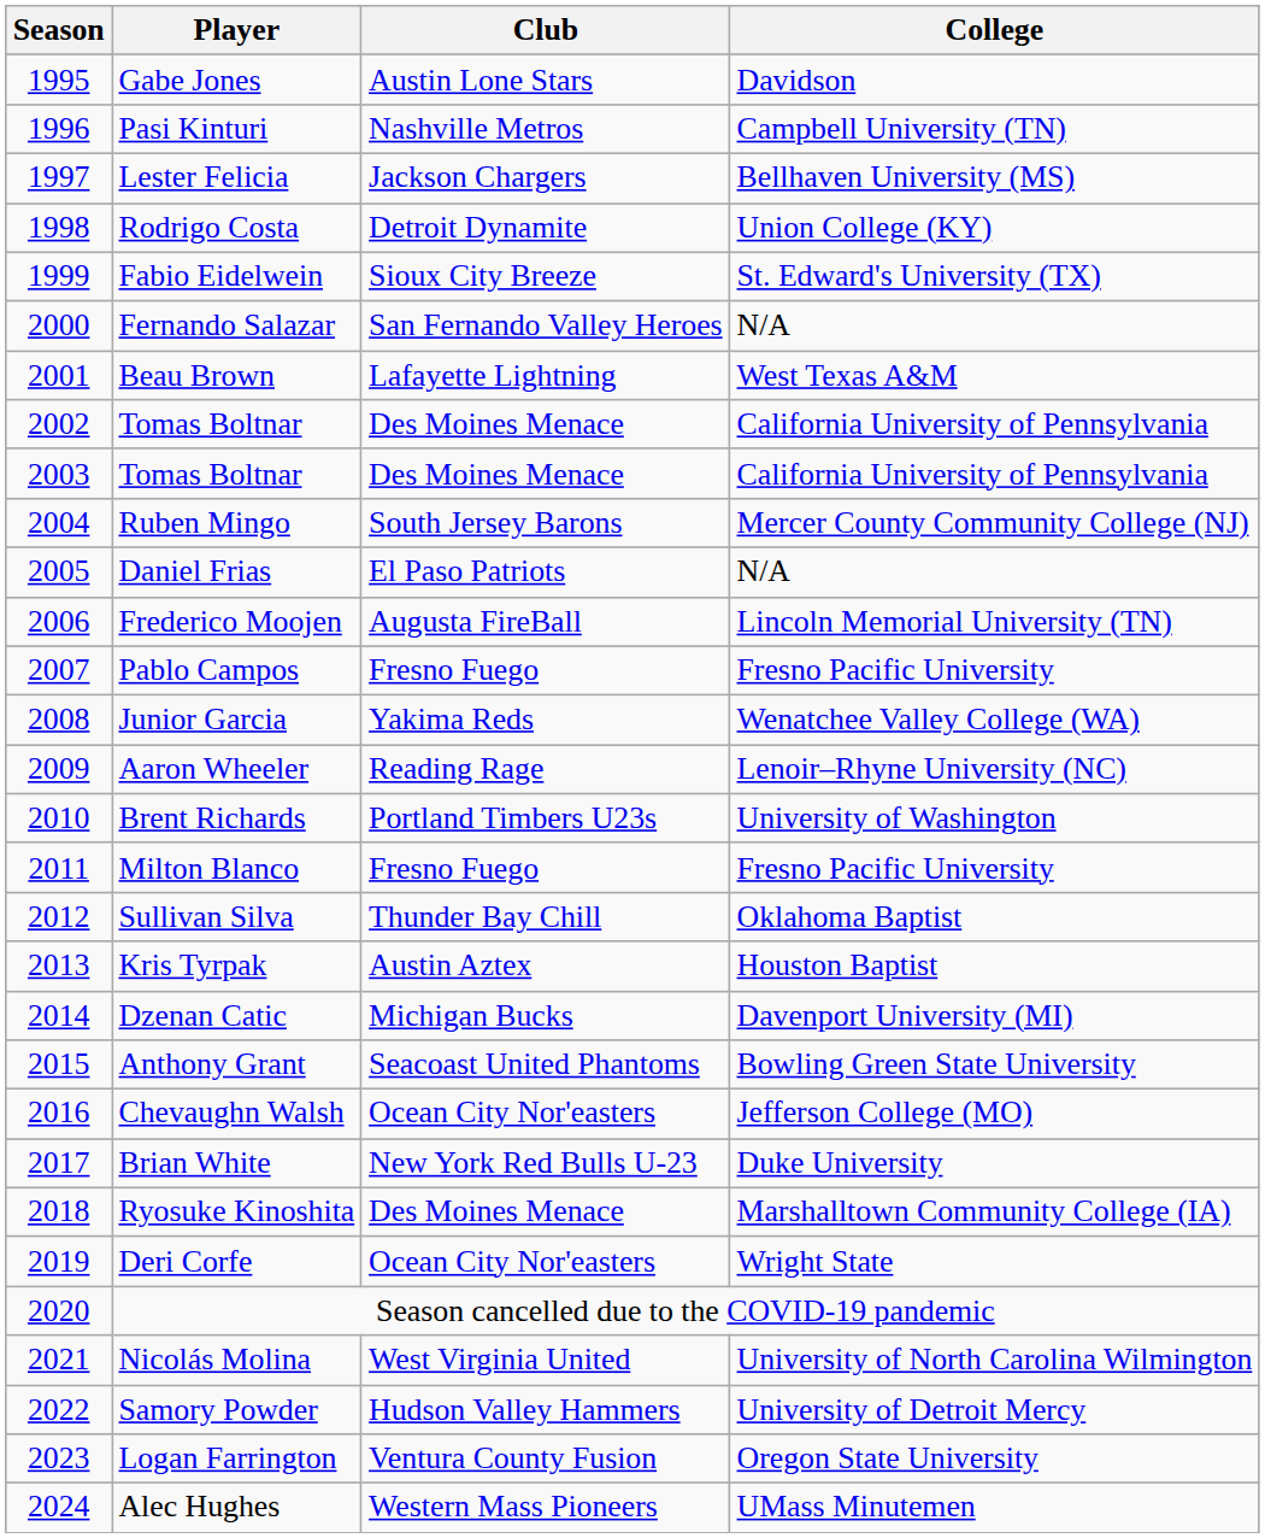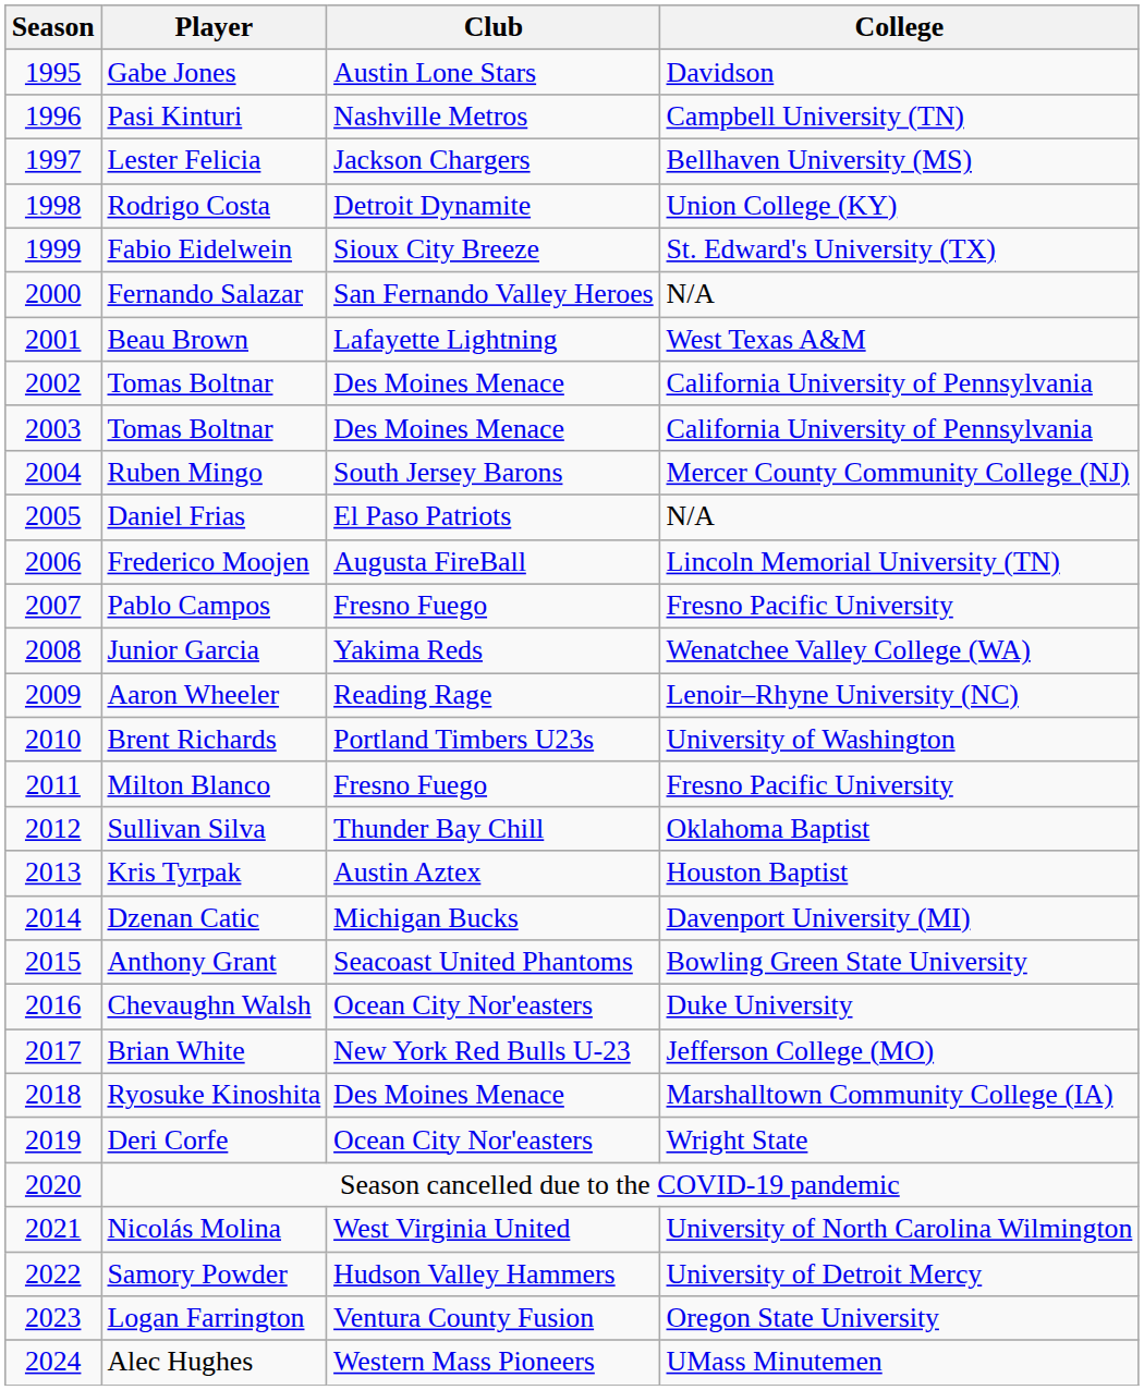Chevaughn Walsh | College: Jefferson College (MO) -> Duke University
Brian White | College: Duke University -> Jefferson College (MO)
